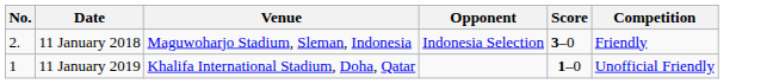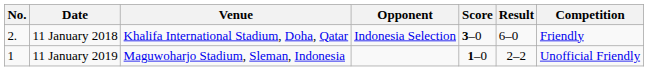+ column: Result | 6–0 | 2–2
11 January 2018 | Venue: Maguwoharjo Stadium, Sleman, Indonesia -> Khalifa International Stadium, Doha, Qatar
11 January 2019 | Venue: Khalifa International Stadium, Doha, Qatar -> Maguwoharjo Stadium, Sleman, Indonesia
